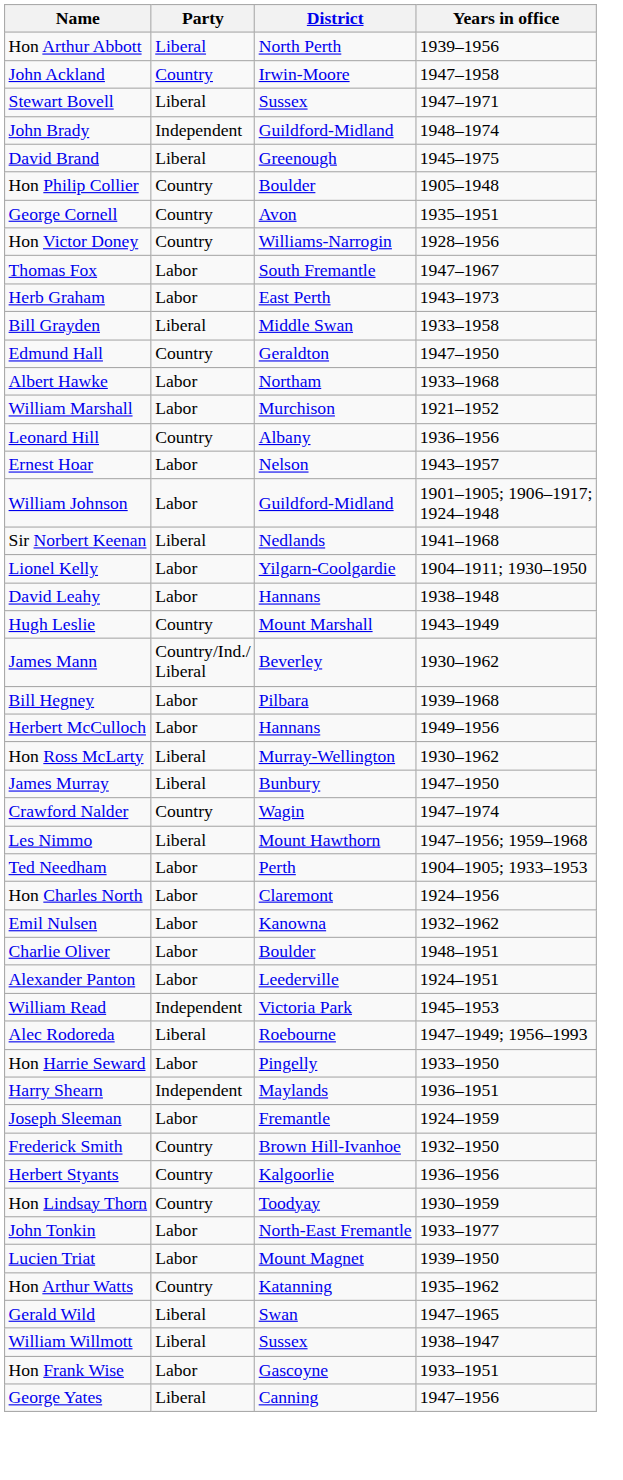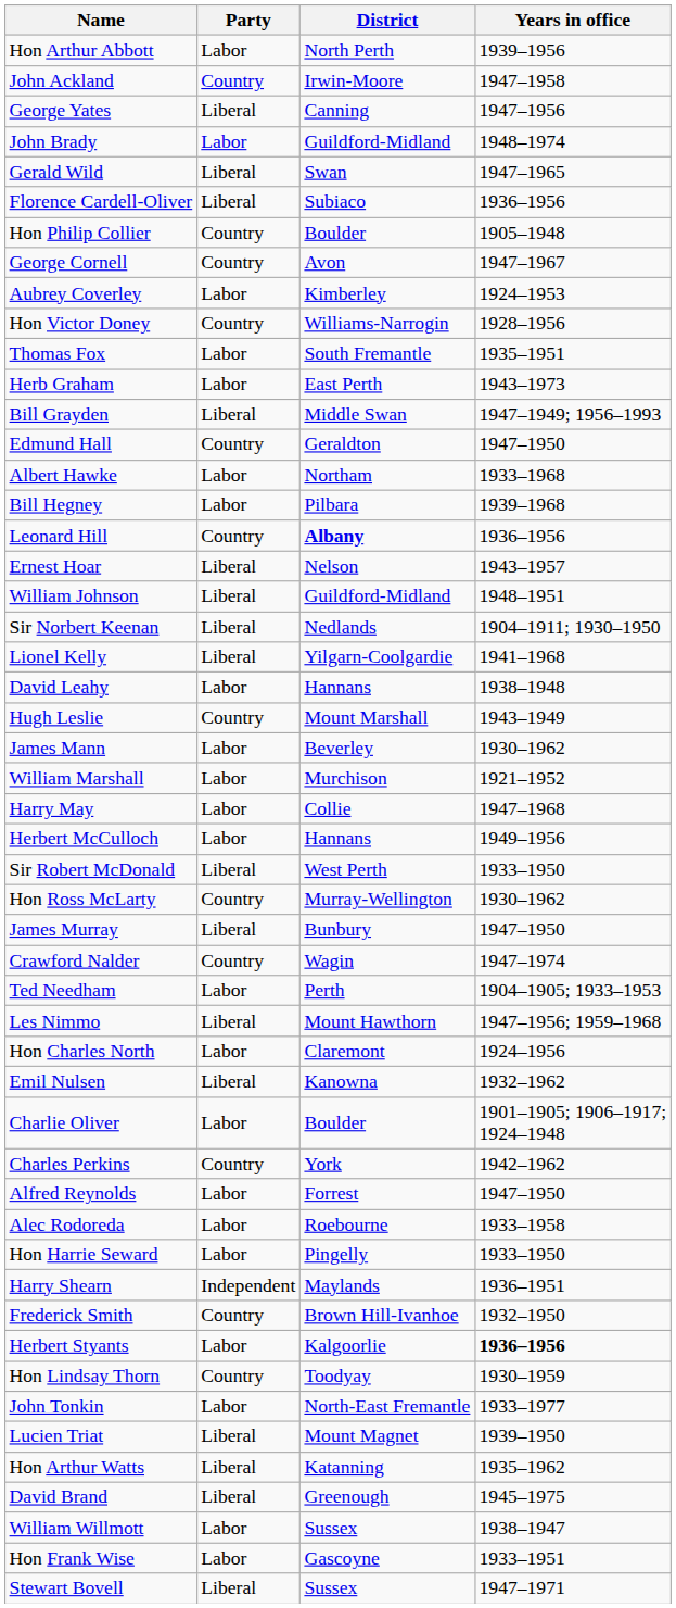Hon Arthur Abbott | Party: Liberal -> Labor
rows swapped: Stewart Bovell <-> George Yates
John Brady | Party: Independent -> Labor
rows swapped: David Brand <-> Gerald Wild
+ row: Florence Cardell-Oliver | Liberal | Subiaco | 1936–1956
George Cornell | Years in office: 1935–1951 -> 1947–1967
+ row: Aubrey Coverley | Labor | Kimberley | 1924–1953
Thomas Fox | Years in office: 1947–1967 -> 1935–1951
Bill Grayden | Years in office: 1933–1958 -> 1947–1949; 1956–1993
rows swapped: Bill Hegney <-> William Marshall
Leonard Hill | District: normal -> bold
Ernest Hoar | Party: Labor -> Liberal
William Johnson | Party: Labor -> Liberal
William Johnson | Years in office: 1901–1905; 1906–1917; 1924–1948 -> 1948–1951
Sir Norbert Keenan | Years in office: 1941–1968 -> 1904–1911; 1930–1950
Lionel Kelly | Party: Labor -> Liberal
Lionel Kelly | Years in office: 1904–1911; 1930–1950 -> 1941–1968
James Mann | Party: Country/Ind./ Liberal -> Labor
+ row: Harry May | Labor | Collie | 1947–1968
+ row: Sir Robert McDonald | Liberal | West Perth | 1933–1950
Hon Ross McLarty | Party: Liberal -> Country
rows swapped: Ted Needham <-> Les Nimmo
Emil Nulsen | Party: Labor -> Liberal
Charlie Oliver | Years in office: 1948–1951 -> 1901–1905; 1906–1917; 1924–1948
- row: Alexander Panton | Labor | Leederville | 1924–1951
+ row: Charles Perkins | Country | York | 1942–1962
- row: William Read | Independent | Victoria Park | 1945–1953
+ row: Alfred Reynolds | Labor | Forrest | 1947–1950
Alec Rodoreda | Party: Liberal -> Labor
Alec Rodoreda | Years in office: 1947–1949; 1956–1993 -> 1933–1958
- row: Joseph Sleeman | Labor | Fremantle | 1924–1959
Herbert Styants | Party: Country -> Labor
Herbert Styants | Years in office: normal -> bold
Lucien Triat | Party: Labor -> Liberal
Hon Arthur Watts | Party: Country -> Liberal
William Willmott | Party: Liberal -> Labor
